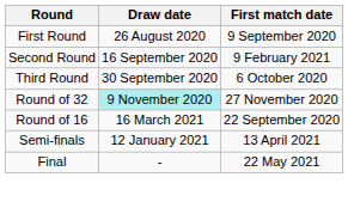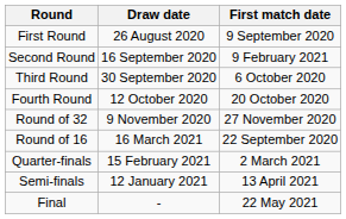+ row: Fourth Round | 12 October 2020 | 20 October 2020
Round of 32 | Draw date: paleturquoise background -> no background
+ row: Quarter-finals | 15 February 2021 | 2 March 2021
